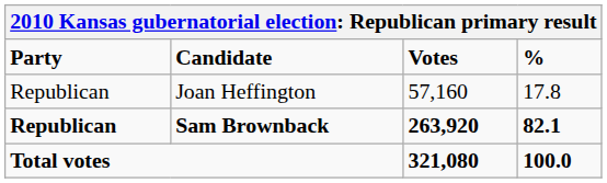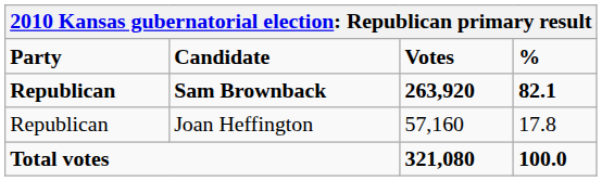rows swapped: Sam Brownback <-> Joan Heffington
